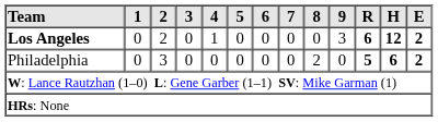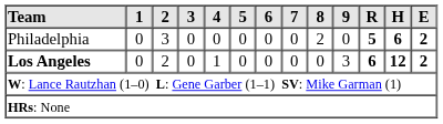rows swapped: Los Angeles <-> Philadelphia
